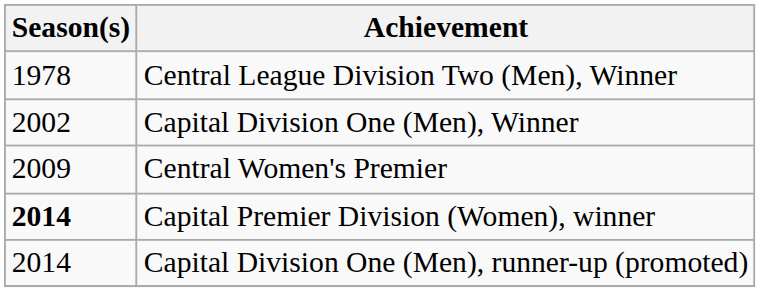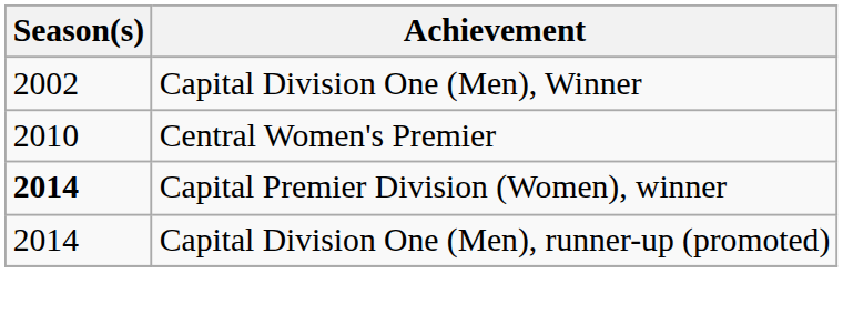- row: 1978 | Central League Division Two (Men), Winner
Central Women's Premier | Season(s): 2009 -> 2010
